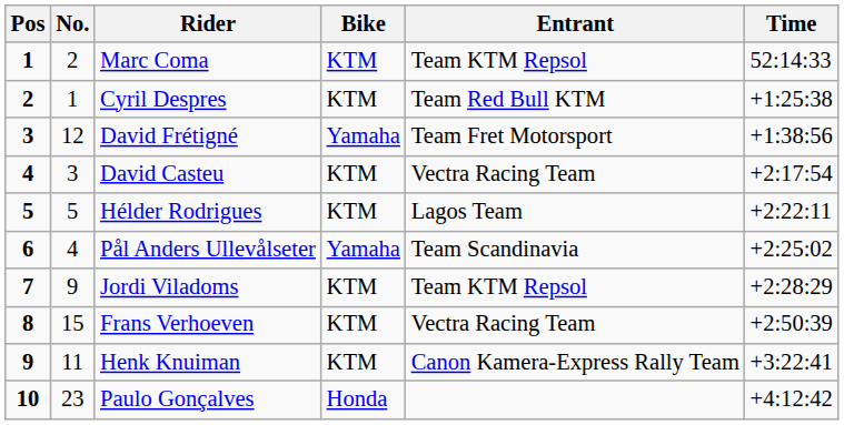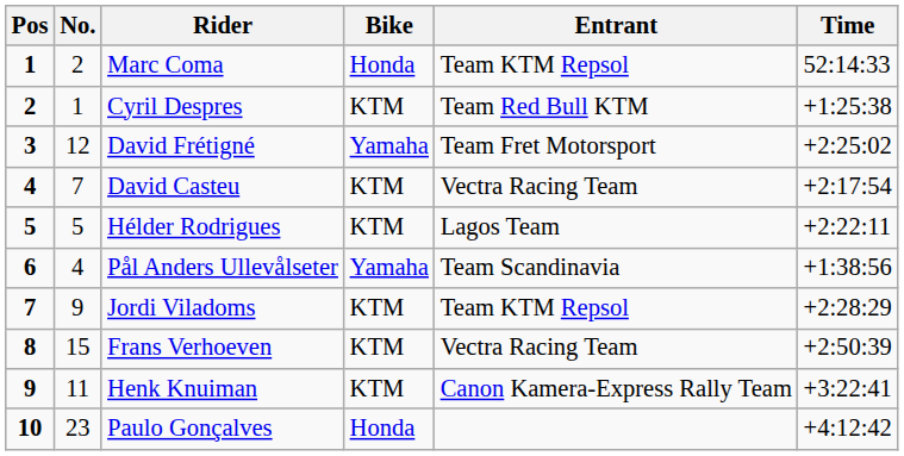Marc Coma | Bike: KTM -> Honda
David Frétigné | Time: +1:38:56 -> +2:25:02
David Casteu | No.: 3 -> 7
Pål Anders Ullevålseter | Time: +2:25:02 -> +1:38:56
